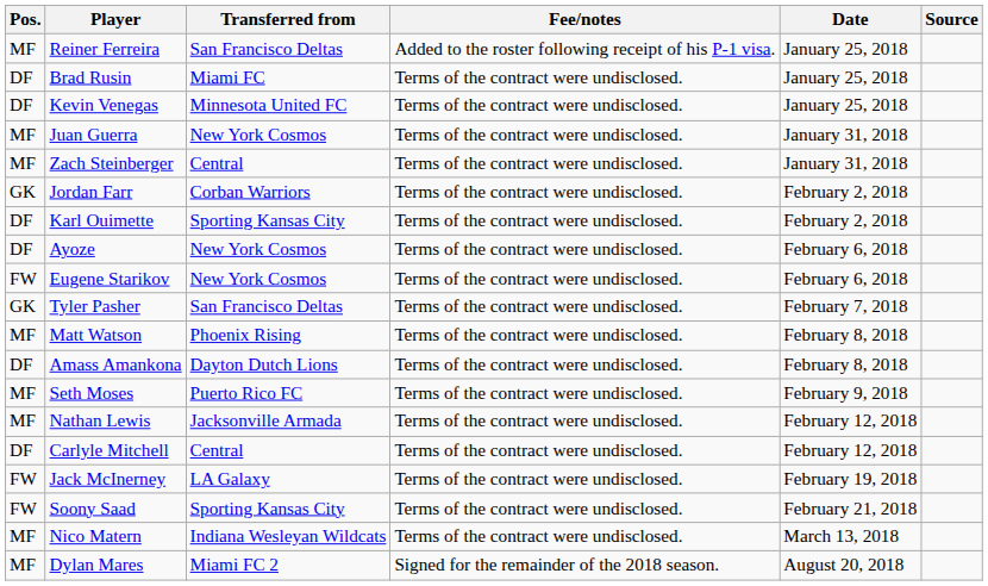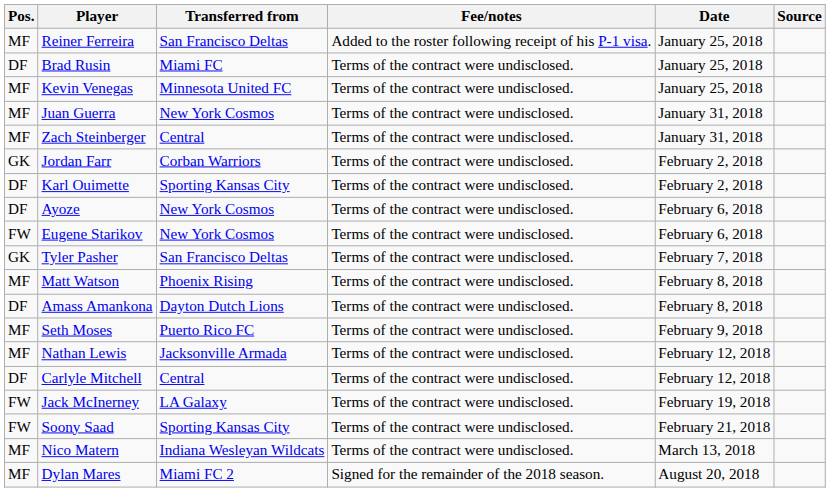Kevin Venegas | Pos.: DF -> MF
